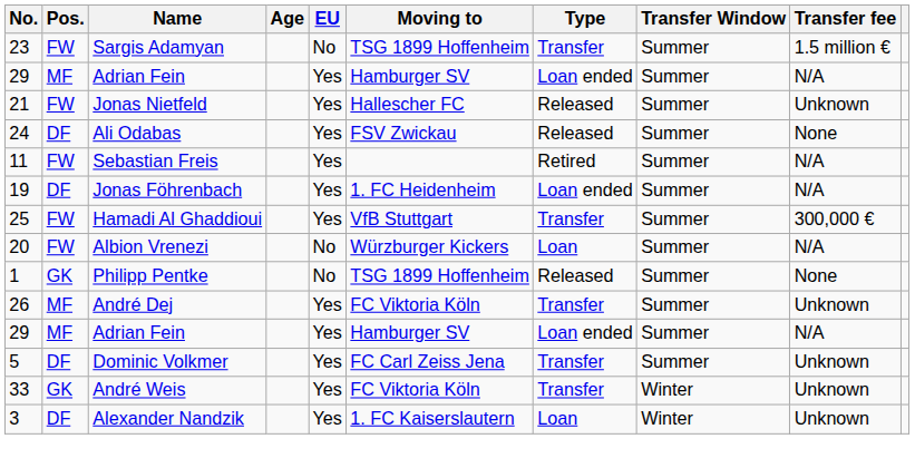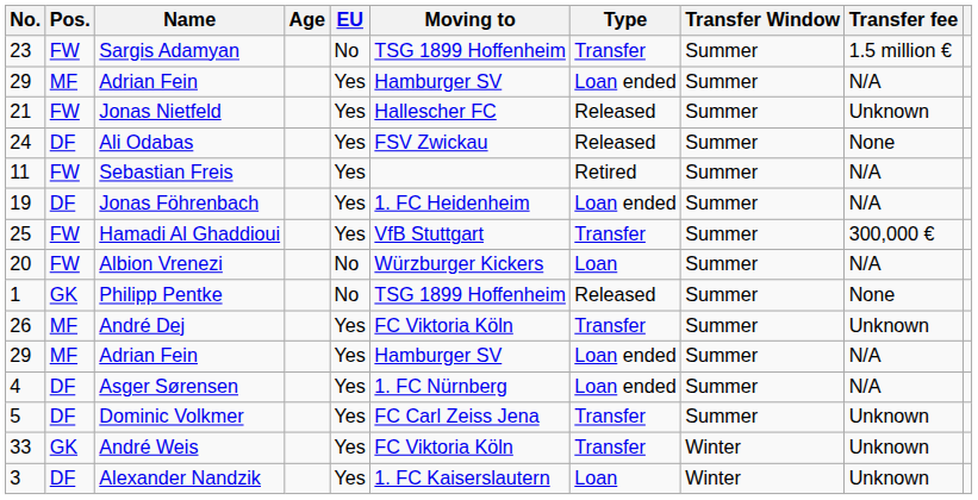+ row: 4 | DF | Asger Sørensen | Yes | 1. FC Nürnberg | Loan ended | Summer | N/A
